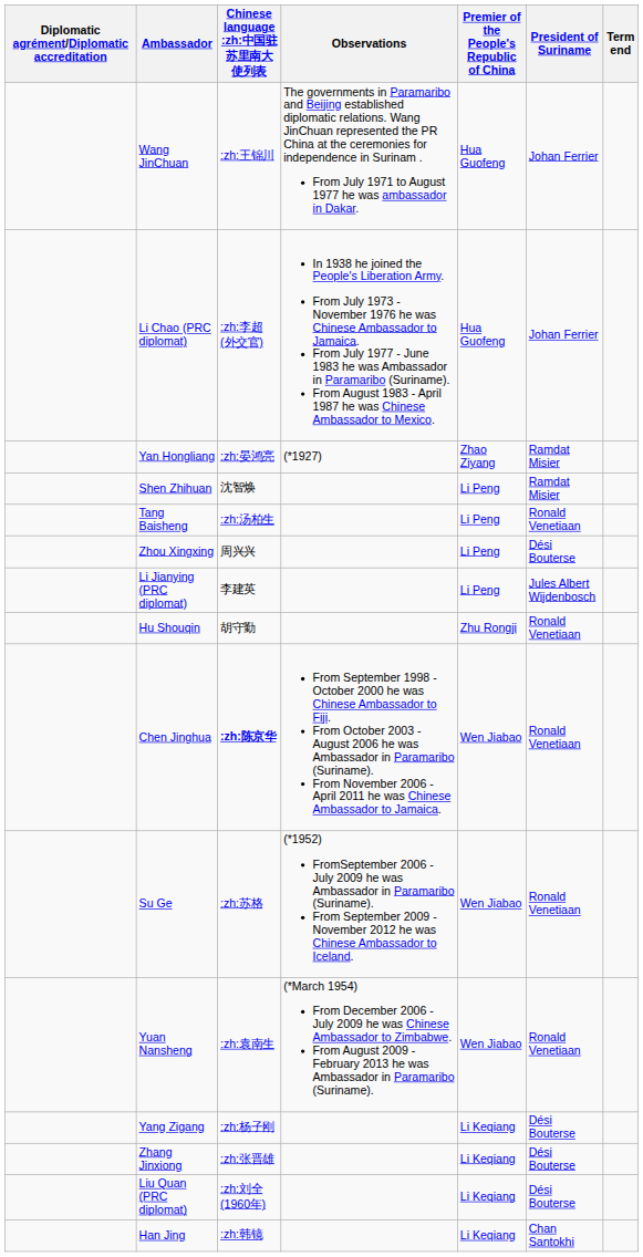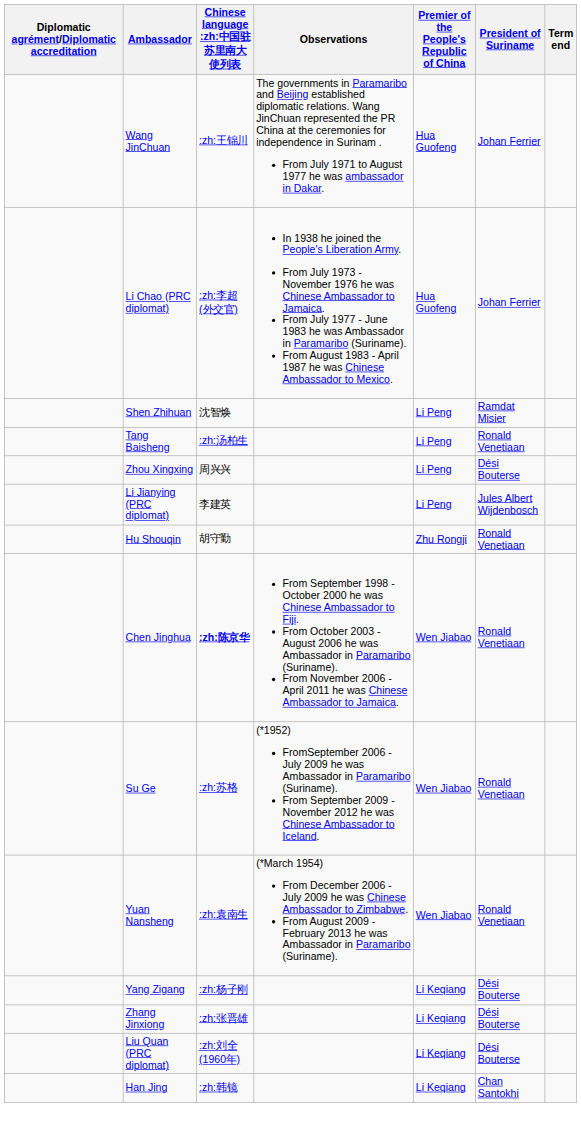- row: Yan Hongliang | :zh:晏鸿亮 | (*1927) | Zhao Ziyang | Ramdat Misier
